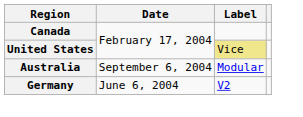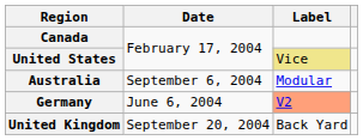Germany | Label: no background -> lightsalmon background
+ row: United Kingdom | September 20, 2004 | Back Yard
